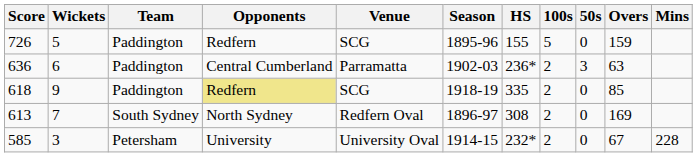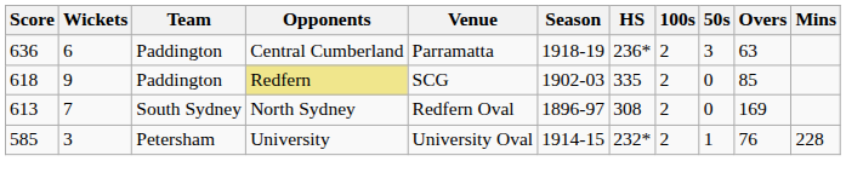- row: 726 | 5 | Paddington | Redfern | SCG | 1895-96 | 155 | 5 | 0 | 159
636 | Season: 1902-03 -> 1918-19
618 | Season: 1918-19 -> 1902-03
585 | 50s: 0 -> 1
585 | Overs: 67 -> 76
